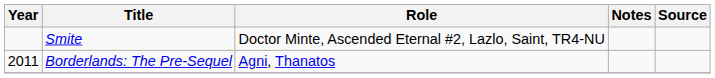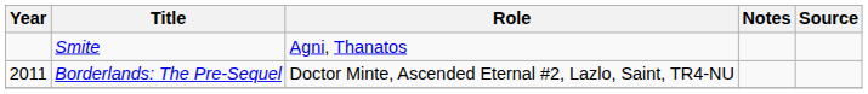Smite | Role: Doctor Minte, Ascended Eternal #2, Lazlo, Saint, TR4-NU -> Agni, Thanatos
Borderlands: The Pre-Sequel | Role: Agni, Thanatos -> Doctor Minte, Ascended Eternal #2, Lazlo, Saint, TR4-NU
